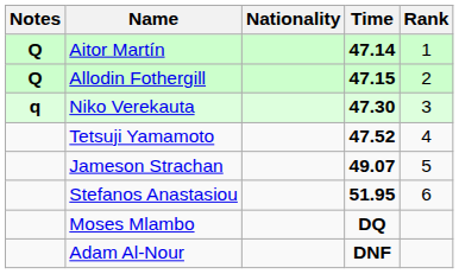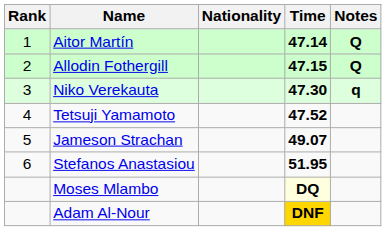columns swapped: Rank <-> Notes
Moses Mlambo | Time: no background -> lightyellow background
Adam Al-Nour | Time: no background -> gold background
